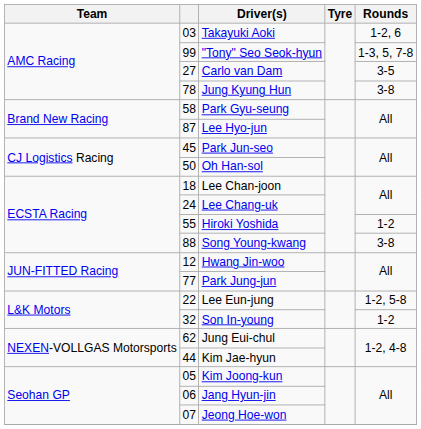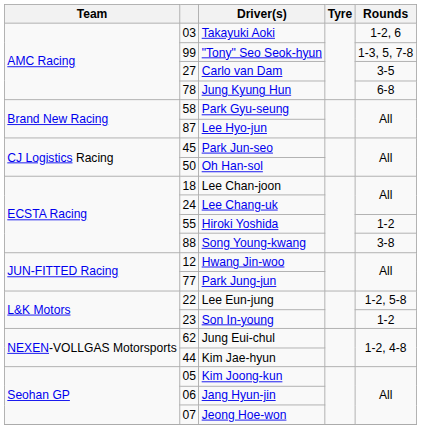Jung Kyung Hun | Rounds: 3-8 -> 6-8
Son In-young | column 2: 32 -> 23
